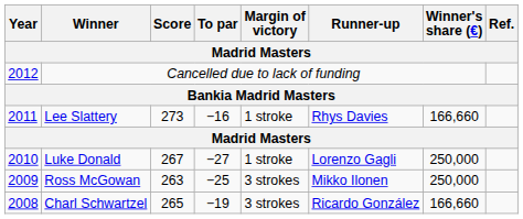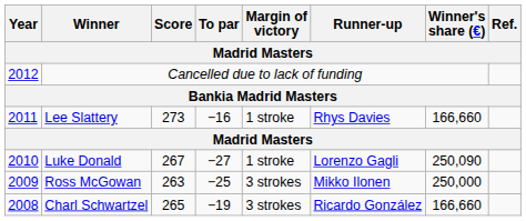Luke Donald | Winner's share (€): 250,000 -> 250,090
